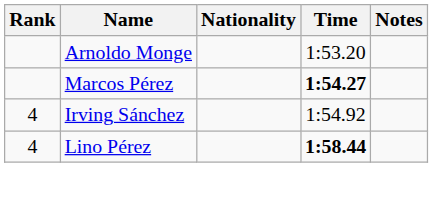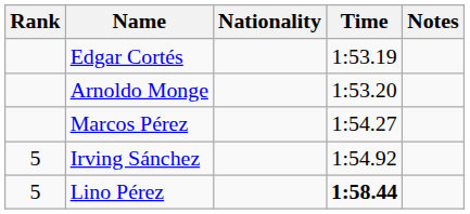+ row: Edgar Cortés | 1:53.19
Marcos Pérez | Time: bold -> normal
Irving Sánchez | Rank: 4 -> 5
Lino Pérez | Rank: 4 -> 5
